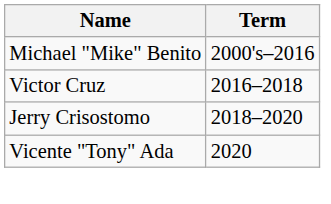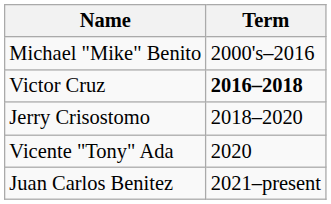Victor Cruz | Term: normal -> bold
+ row: Juan Carlos Benitez | 2021–present
